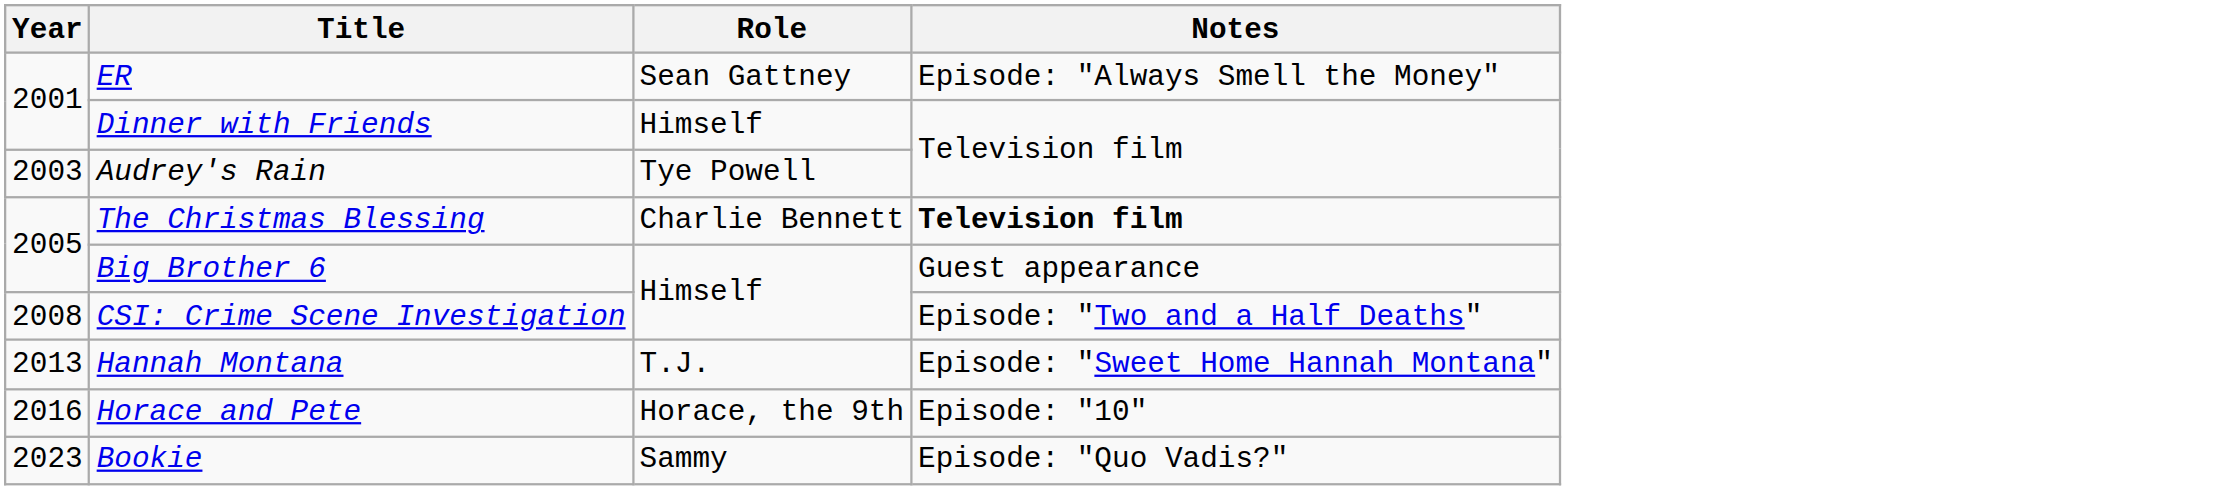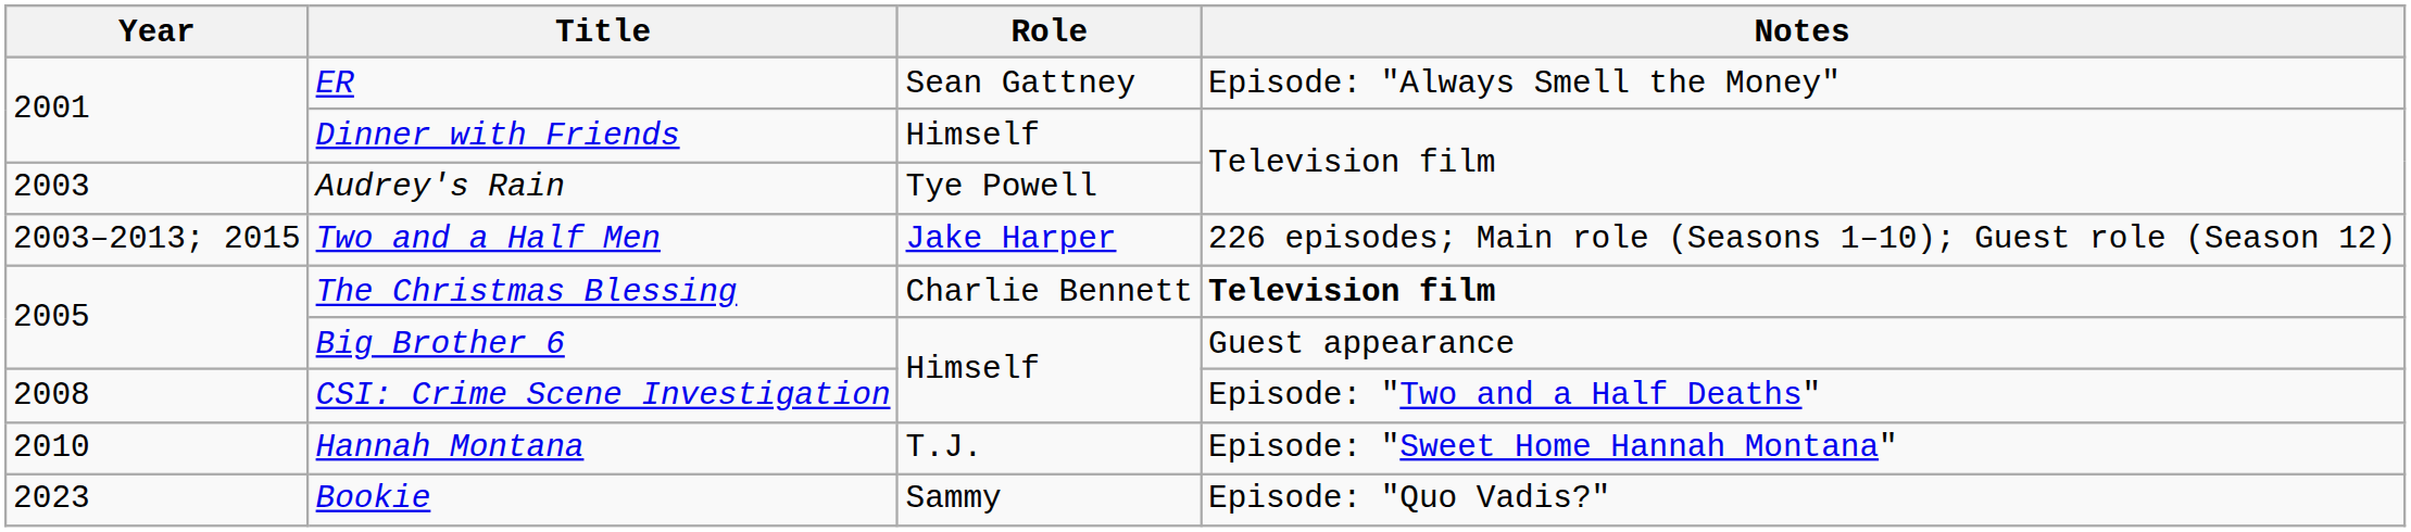+ row: 2003–2013; 2015 | Two and a Half Men | Jake Harper | 226 episodes; Main role (Seasons 1–10); Guest role (Season 12)
Hannah Montana | Year: 2013 -> 2010
- row: 2016 | Horace and Pete | Horace, the 9th | Episode: "10"
